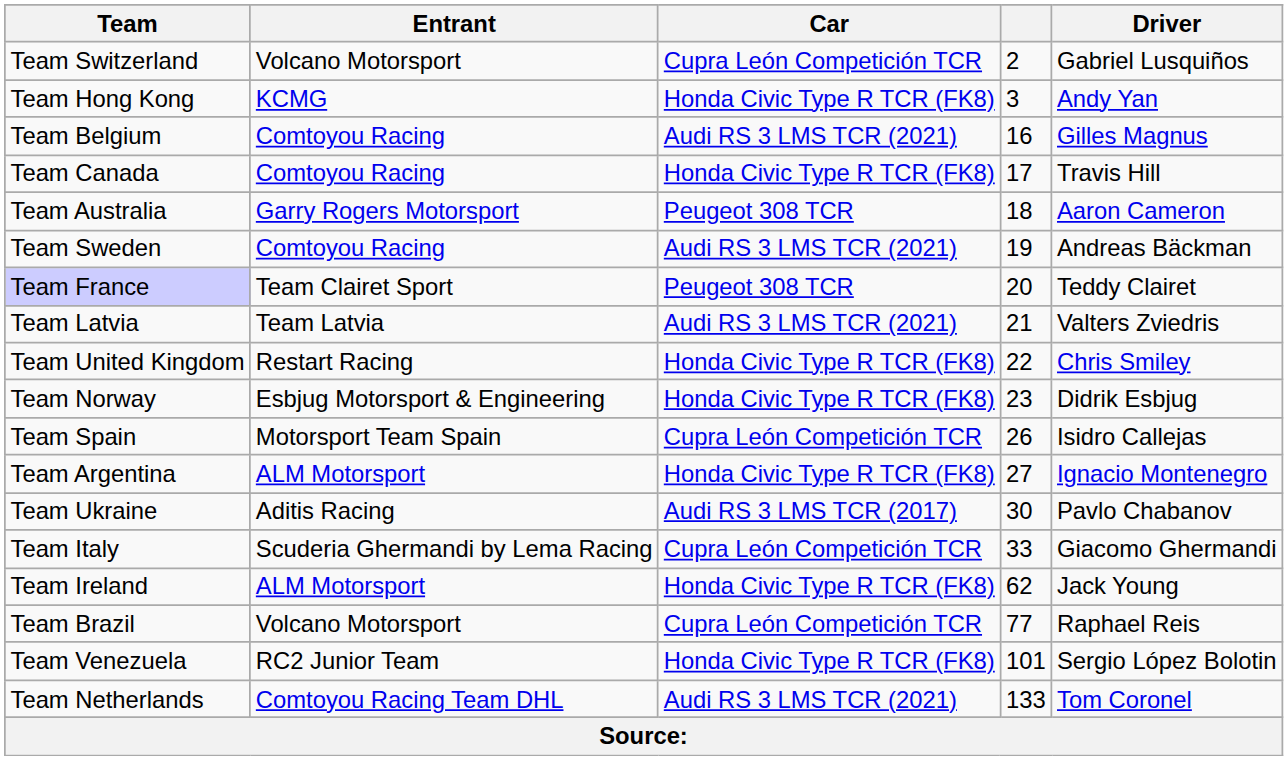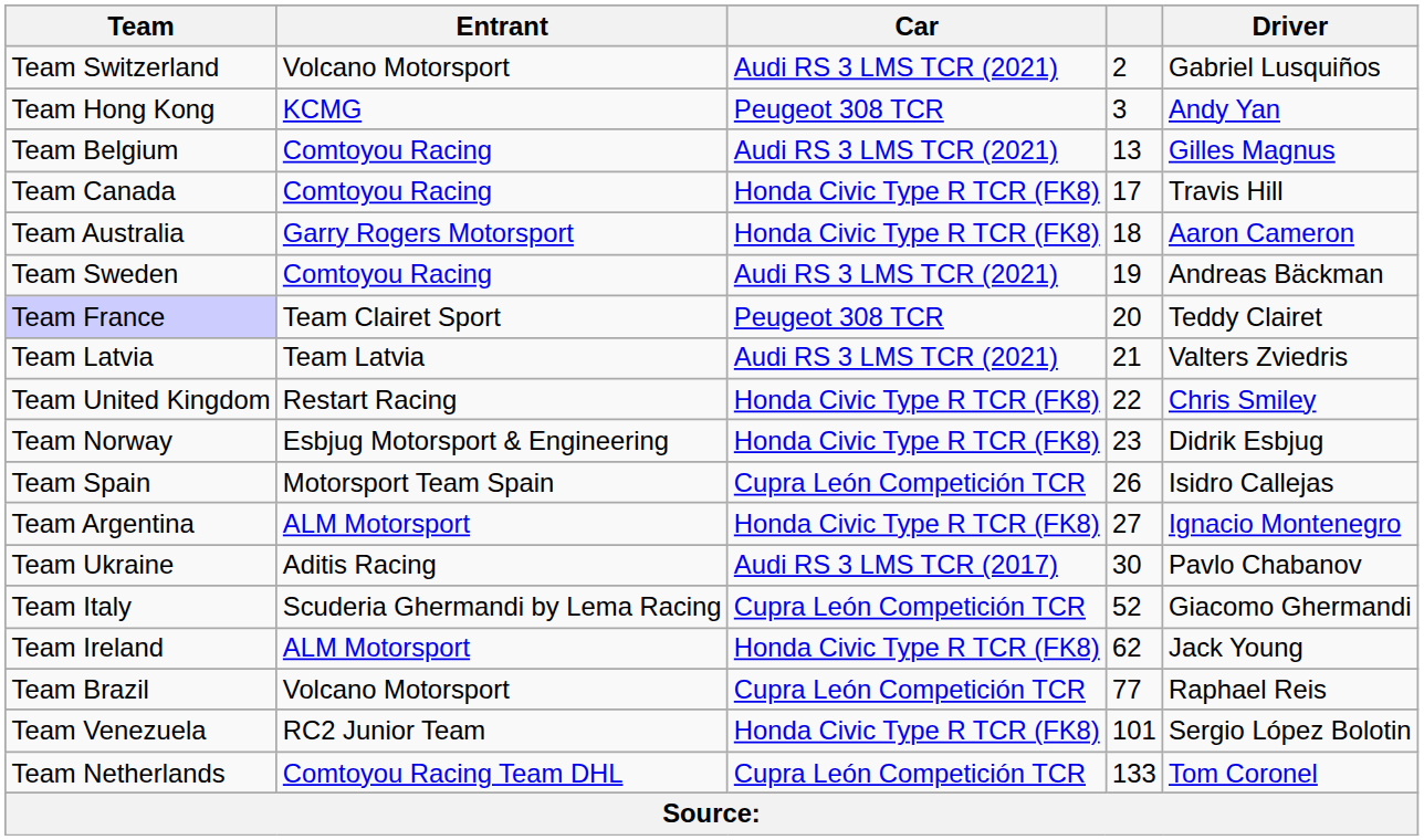Team Switzerland | Car: Cupra León Competición TCR -> Audi RS 3 LMS TCR (2021)
Team Hong Kong | Car: Honda Civic Type R TCR (FK8) -> Peugeot 308 TCR
Team Belgium | column 4: 16 -> 13
Team Australia | Car: Peugeot 308 TCR -> Honda Civic Type R TCR (FK8)
Team Italy | column 4: 33 -> 52
Team Netherlands | Car: Audi RS 3 LMS TCR (2021) -> Cupra León Competición TCR
